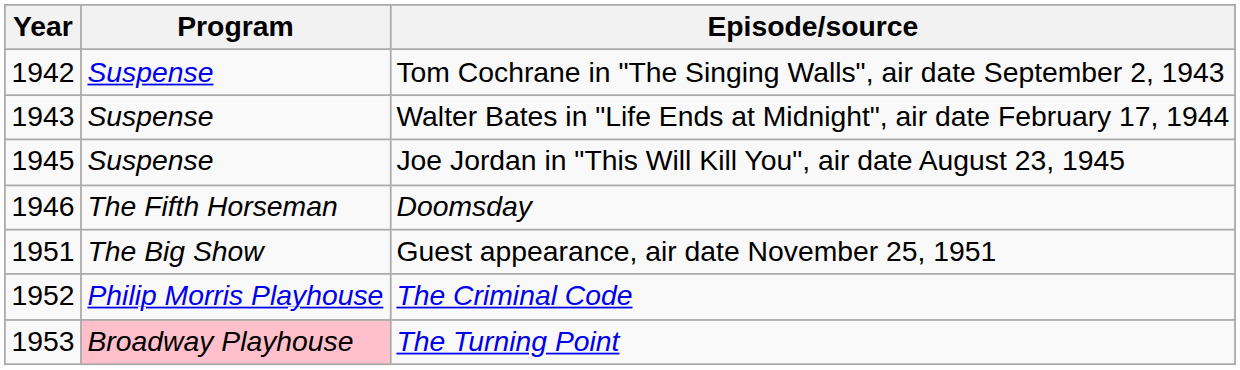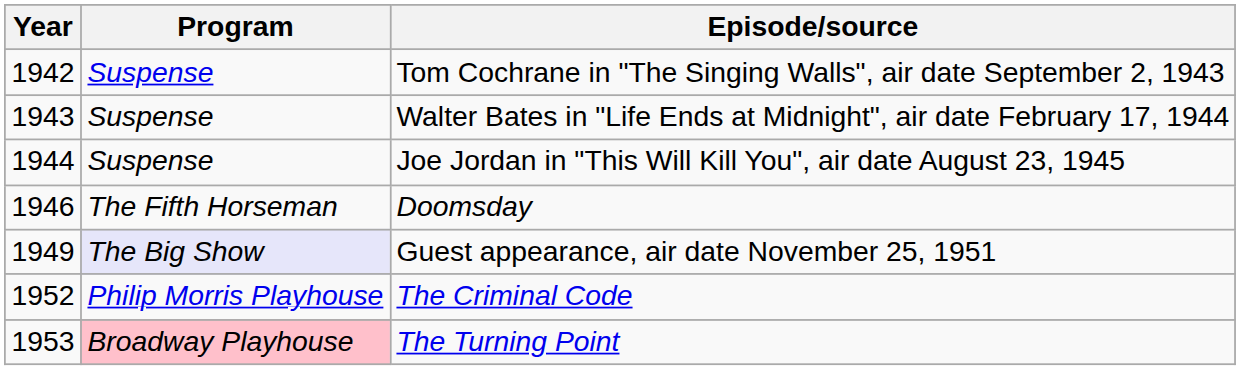Joe Jordan in "This Will Kill You", air date August 23, 1945 | Year: 1945 -> 1944
Guest appearance, air date November 25, 1951 | Year: 1951 -> 1949
Guest appearance, air date November 25, 1951 | Program: no background -> lavender background
